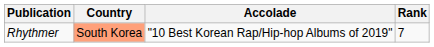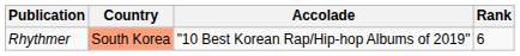Rhythmer | Rank: 7 -> 6
